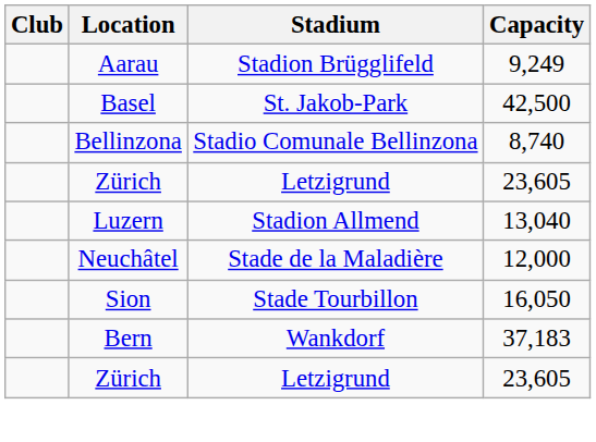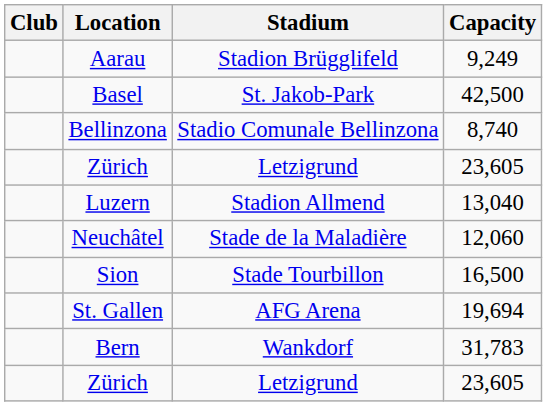Neuchâtel | Capacity: 12,000 -> 12,060
Sion | Capacity: 16,050 -> 16,500
+ row: St. Gallen | AFG Arena | 19,694
Bern | Capacity: 37,183 -> 31,783
